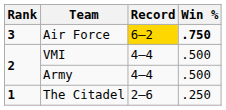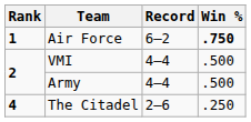Air Force | Rank: 3 -> 1
Air Force | Record: gold background -> no background
The Citadel | Rank: 1 -> 4
